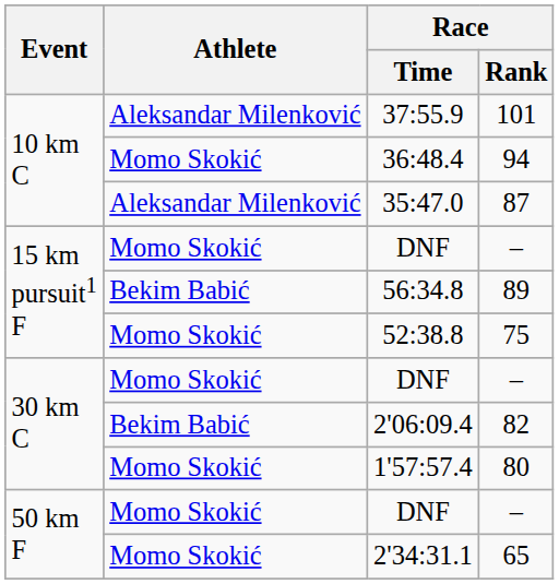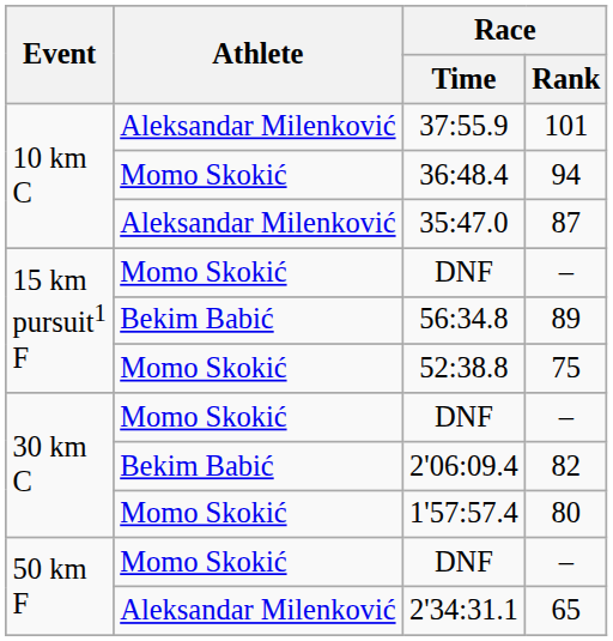2'34:31.1 | Athlete: Momo Skokić -> Aleksandar Milenković
